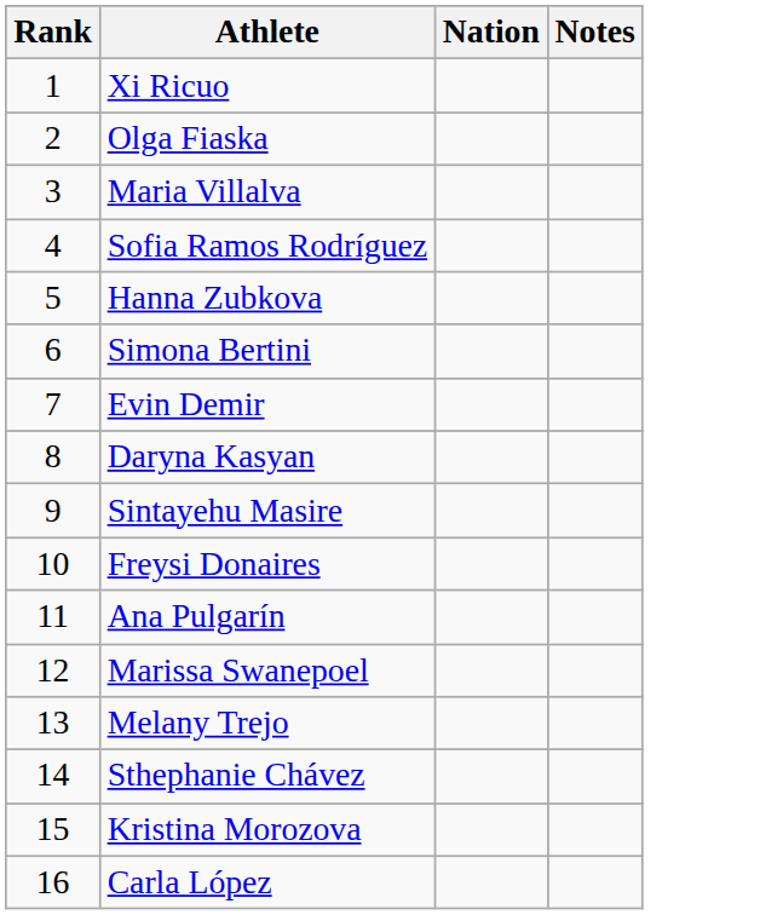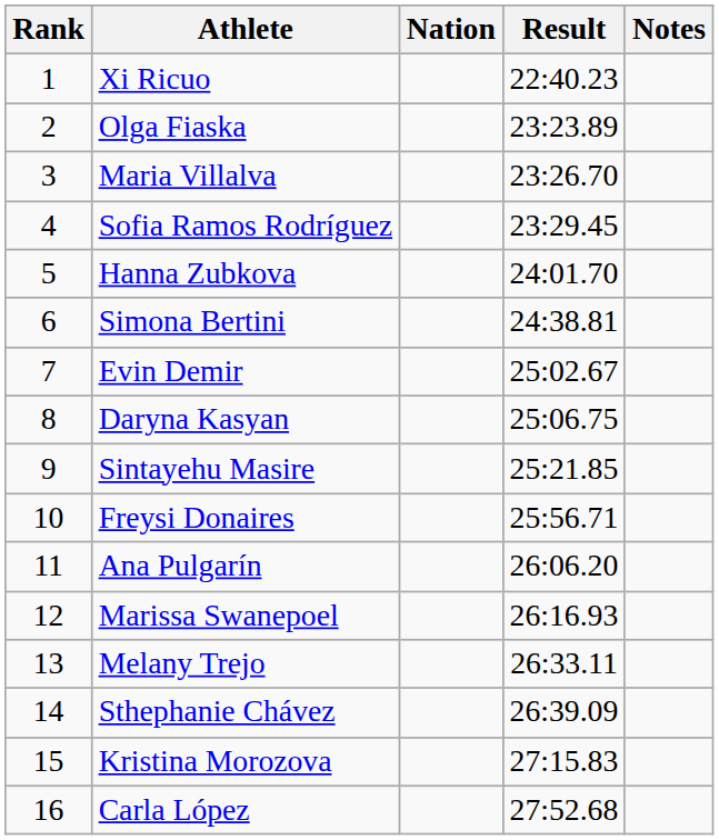+ column: Result | 22:40.23 | 23:23.89 | 23:26.70 | 23:29.45 | 24:01.70 | 24:38.81 | 25:02.67 | 25:06.75 | 25:21.85 | 25:56.71 | 26:06.20 | 26:16.93 | 26:33.11 | 26:39.09 | 27:15.83 | 27:52.68
